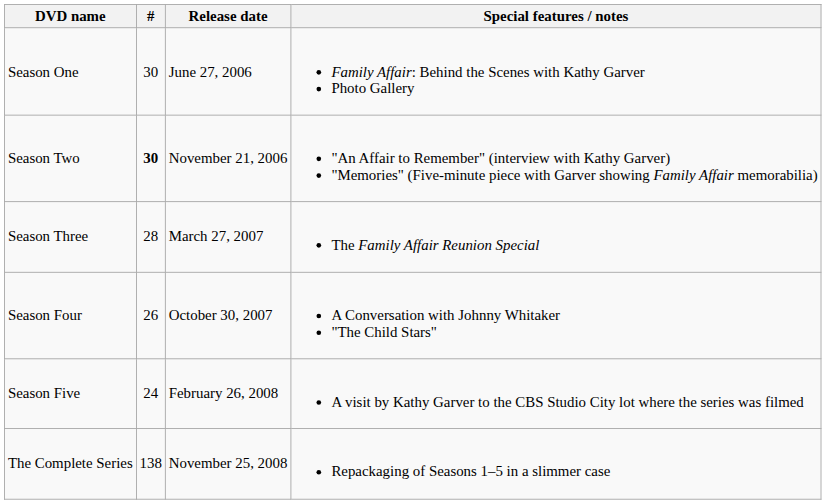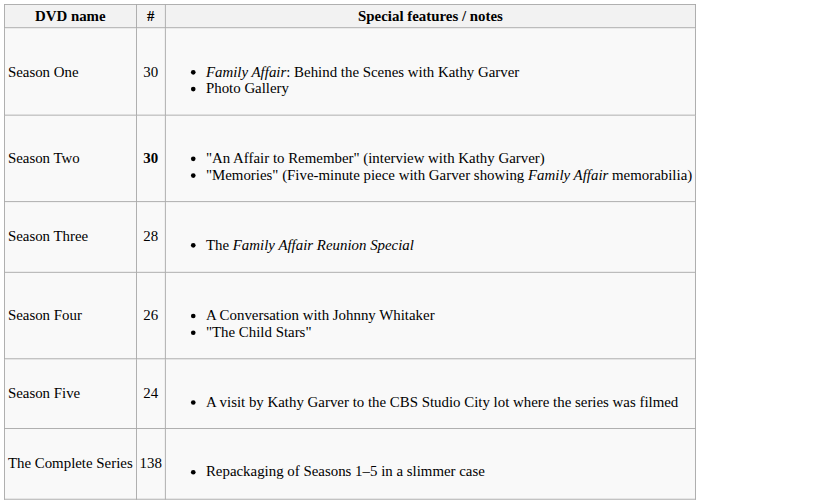- column: Release date | June 27, 2006 | November 21, 2006 | March 27, 2007 | October 30, 2007 | February 26, 2008 | November 25, 2008
